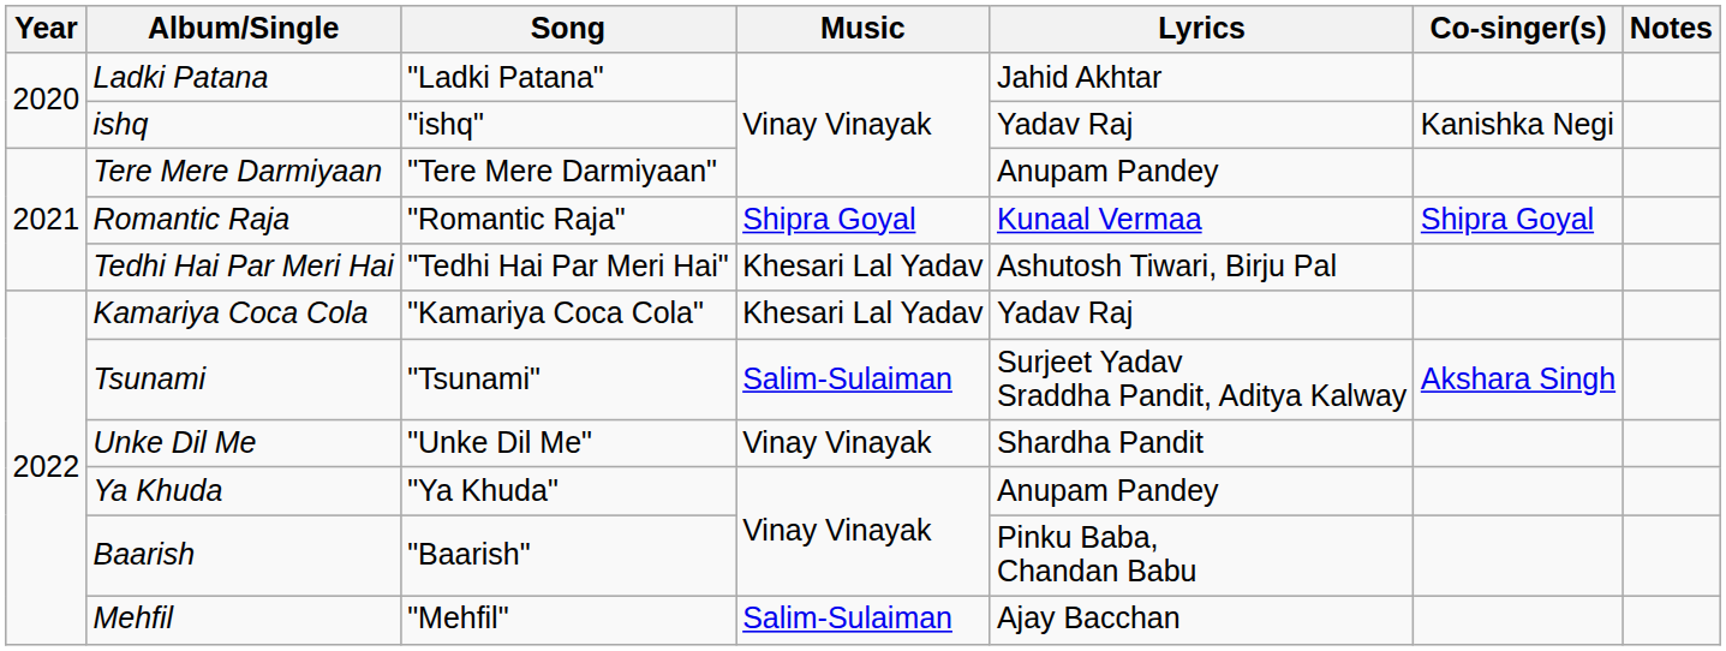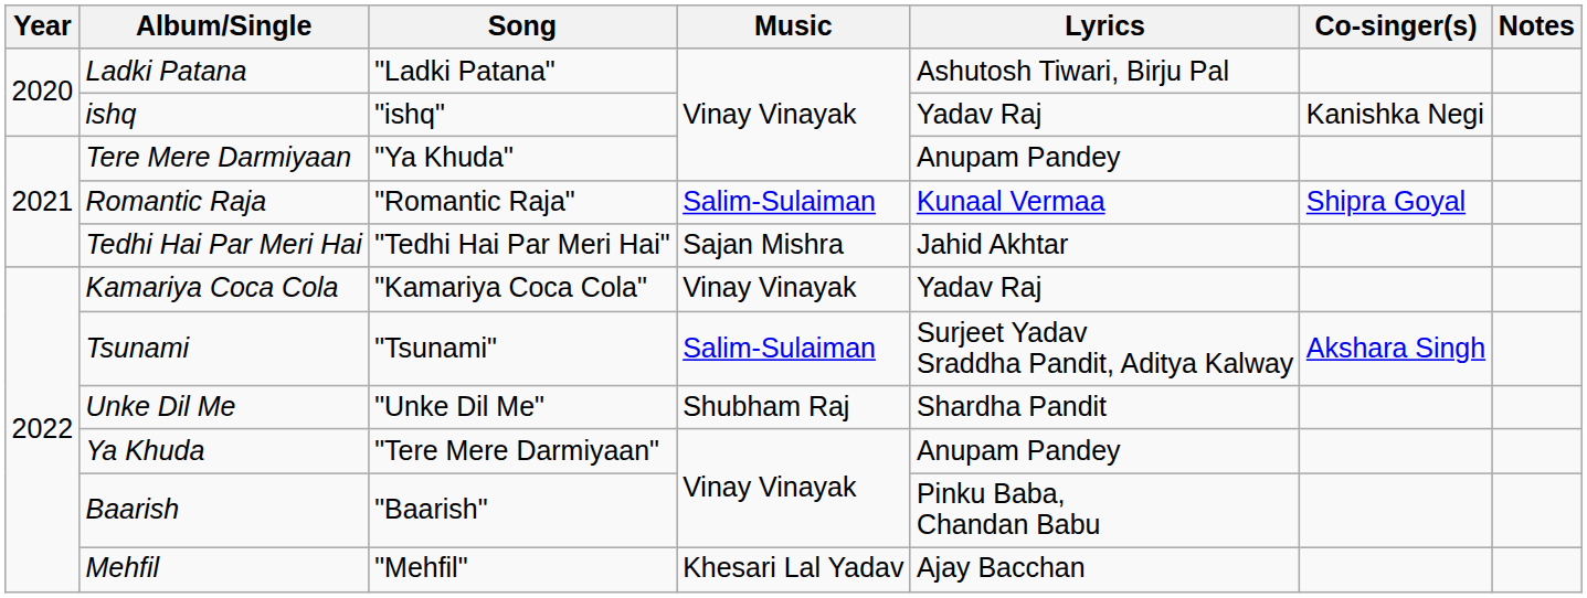Ladki Patana | Lyrics: Jahid Akhtar -> Ashutosh Tiwari, Birju Pal
Tere Mere Darmiyaan | Song: "Tere Mere Darmiyaan" -> "Ya Khuda"
Romantic Raja | Music: Shipra Goyal -> Salim-Sulaiman
Tedhi Hai Par Meri Hai | Music: Khesari Lal Yadav -> Sajan Mishra
Tedhi Hai Par Meri Hai | Lyrics: Ashutosh Tiwari, Birju Pal -> Jahid Akhtar
Kamariya Coca Cola | Music: Khesari Lal Yadav -> Vinay Vinayak
Unke Dil Me | Music: Vinay Vinayak -> Shubham Raj
Ya Khuda | Song: "Ya Khuda" -> "Tere Mere Darmiyaan"
Mehfil | Music: Salim-Sulaiman -> Khesari Lal Yadav
